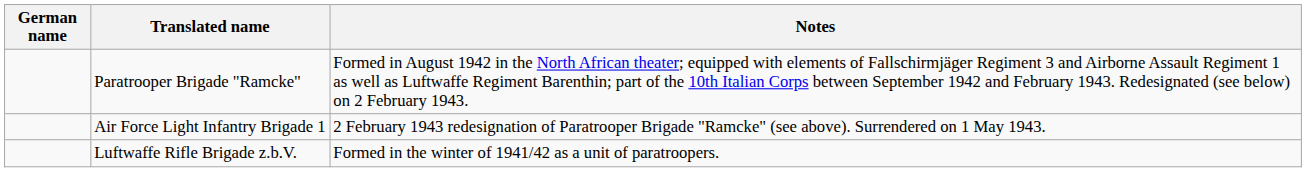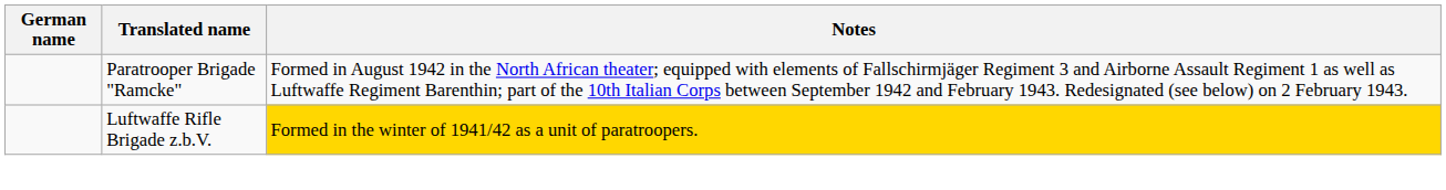- row: Air Force Light Infantry Brigade 1 | 2 February 1943 redesignation of Paratrooper Brigade "Ramcke" (see above). Surrendered on 1 May 1943.
Luftwaffe Rifle Brigade z.b.V. | Notes: no background -> gold background
